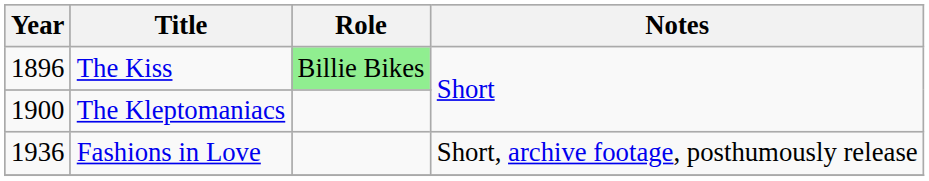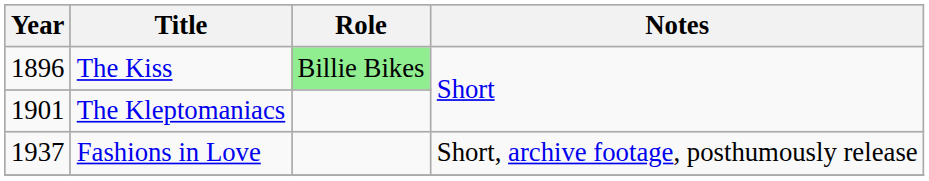The Kleptomaniacs | Year: 1900 -> 1901
Fashions in Love | Year: 1936 -> 1937
